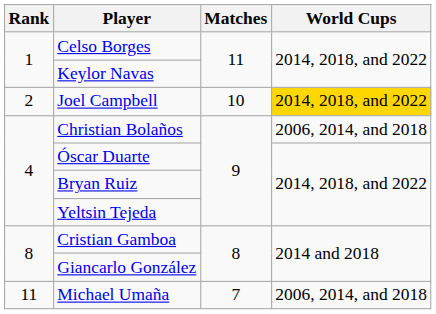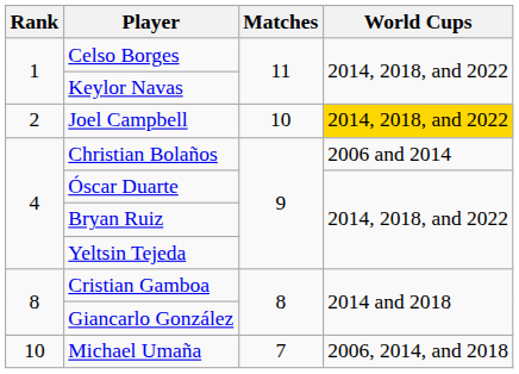Christian Bolaños | World Cups: 2006, 2014, and 2018 -> 2006 and 2014
Michael Umaña | Rank: 11 -> 10
